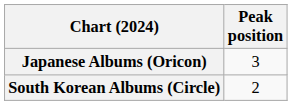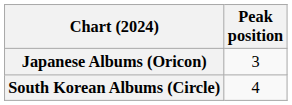South Korean Albums (Circle) | Peak position: 2 -> 4
